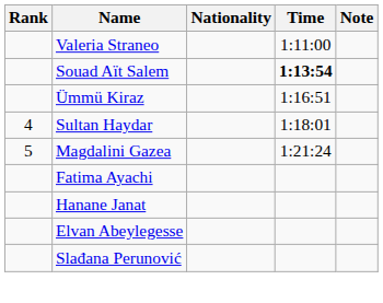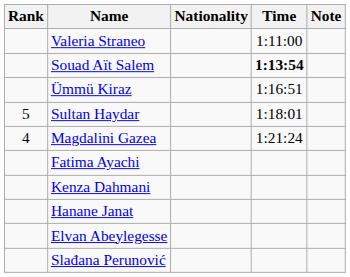Sultan Haydar | Rank: 4 -> 5
Magdalini Gazea | Rank: 5 -> 4
+ row: Kenza Dahmani
